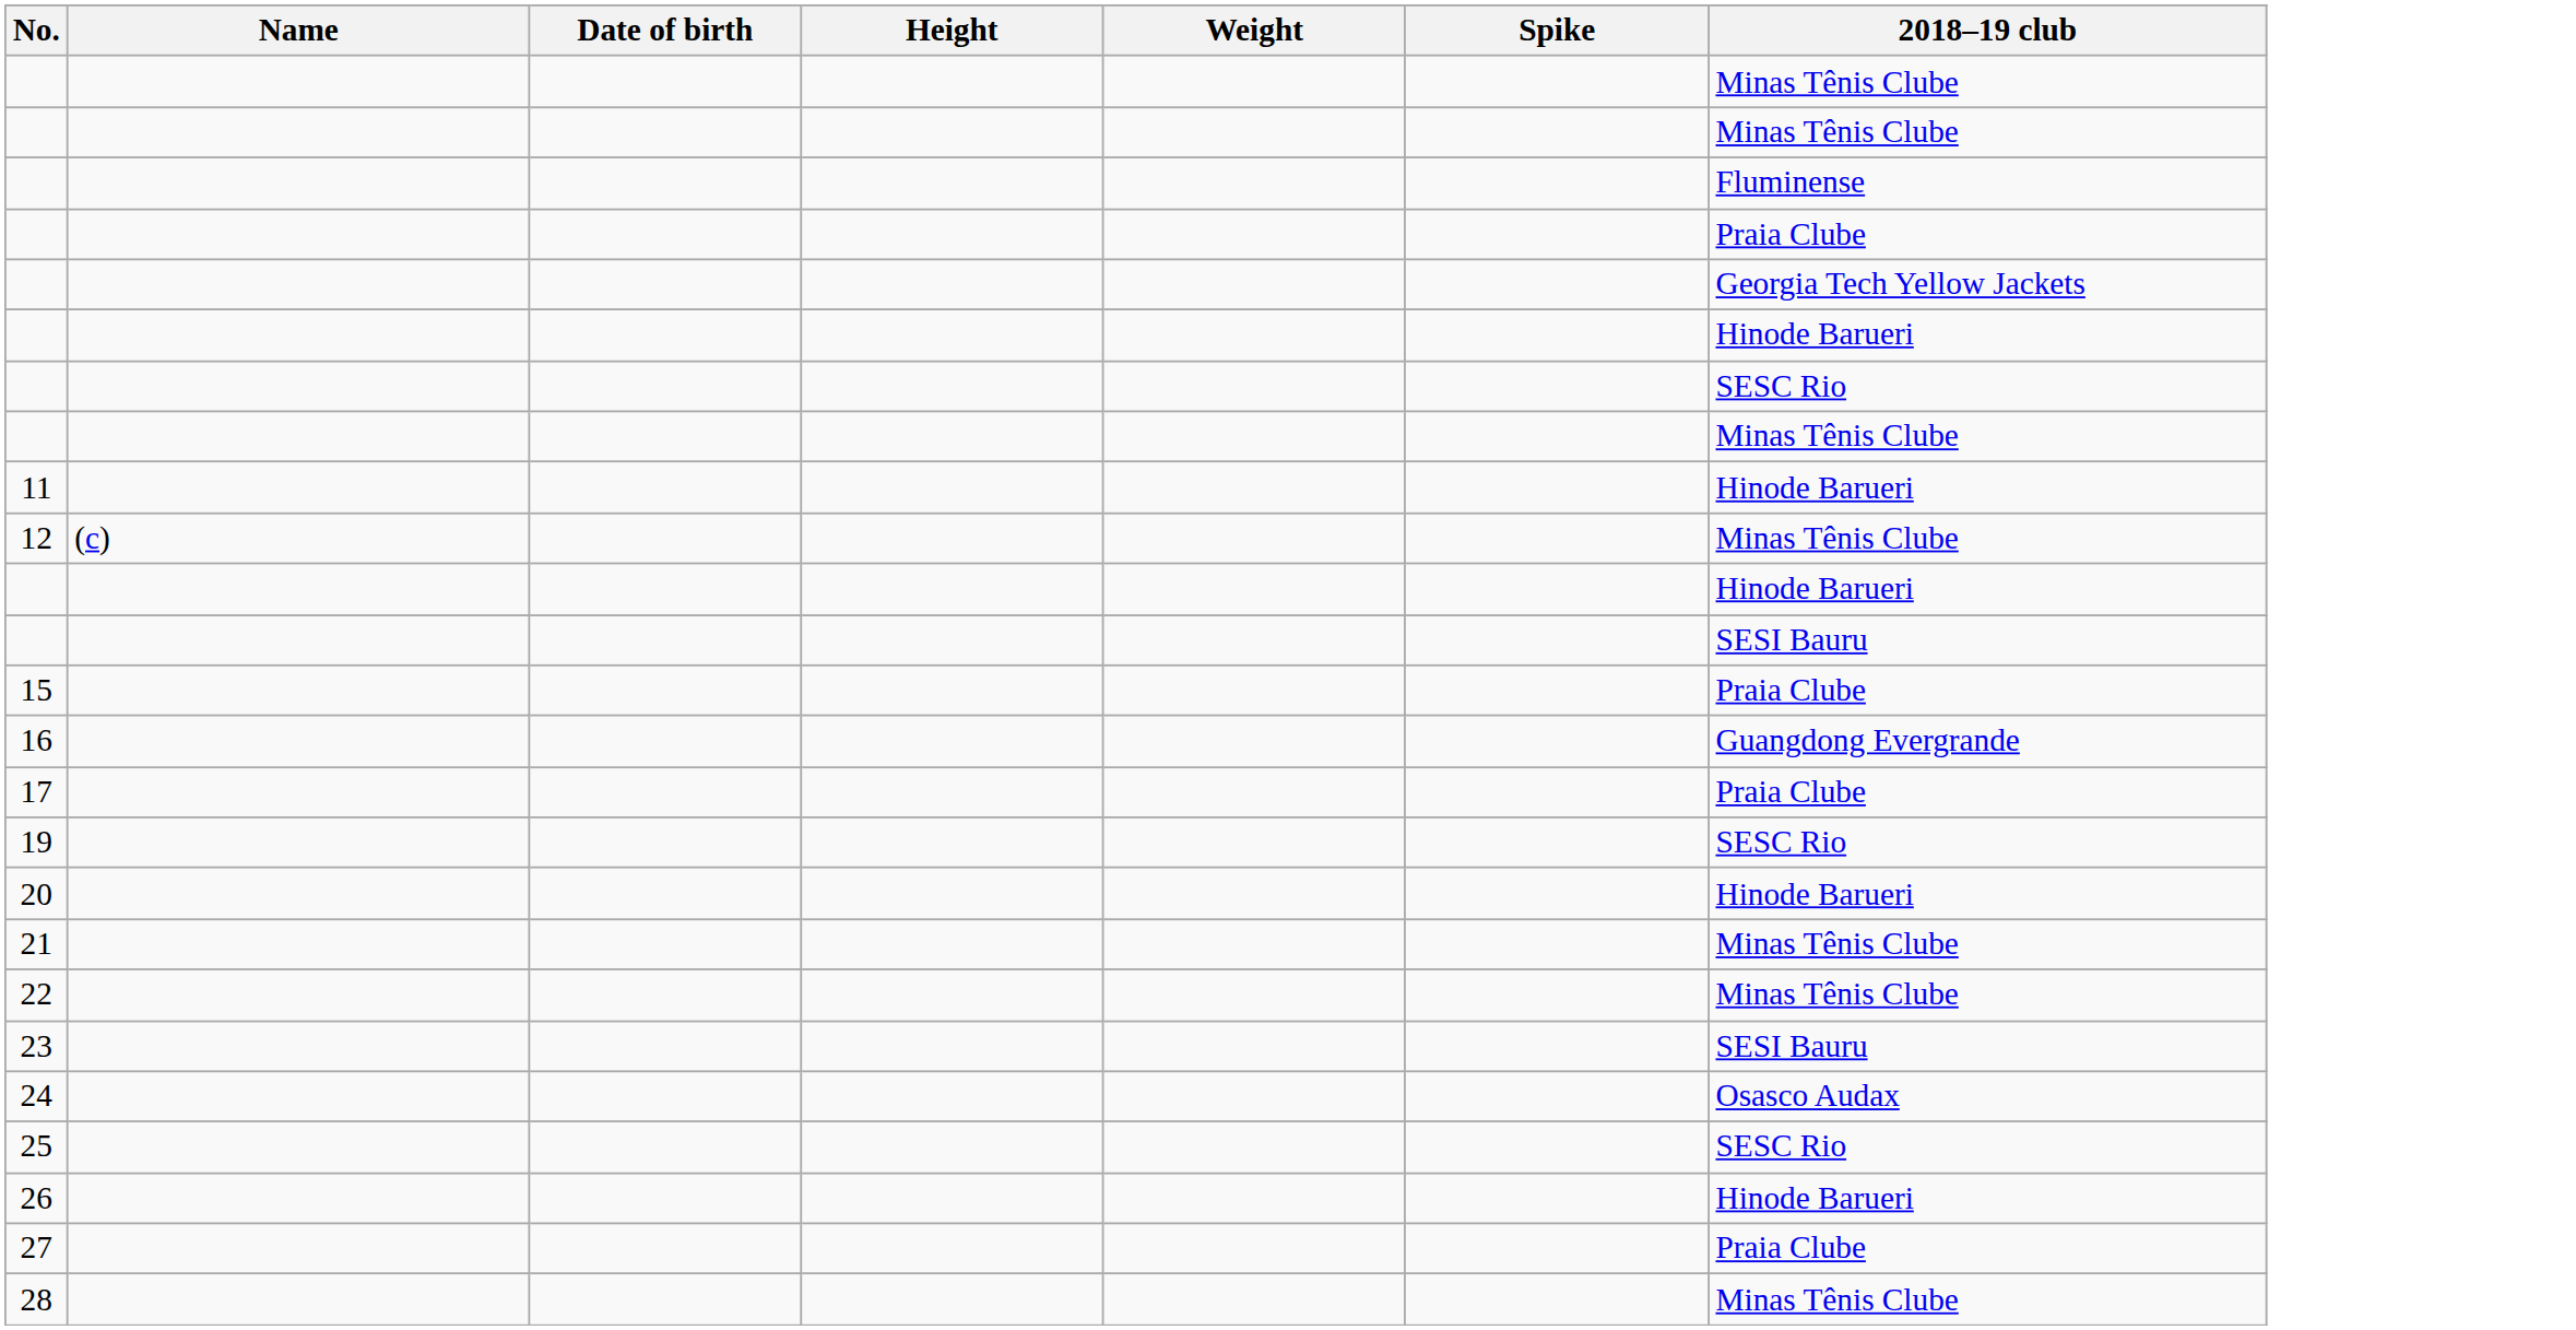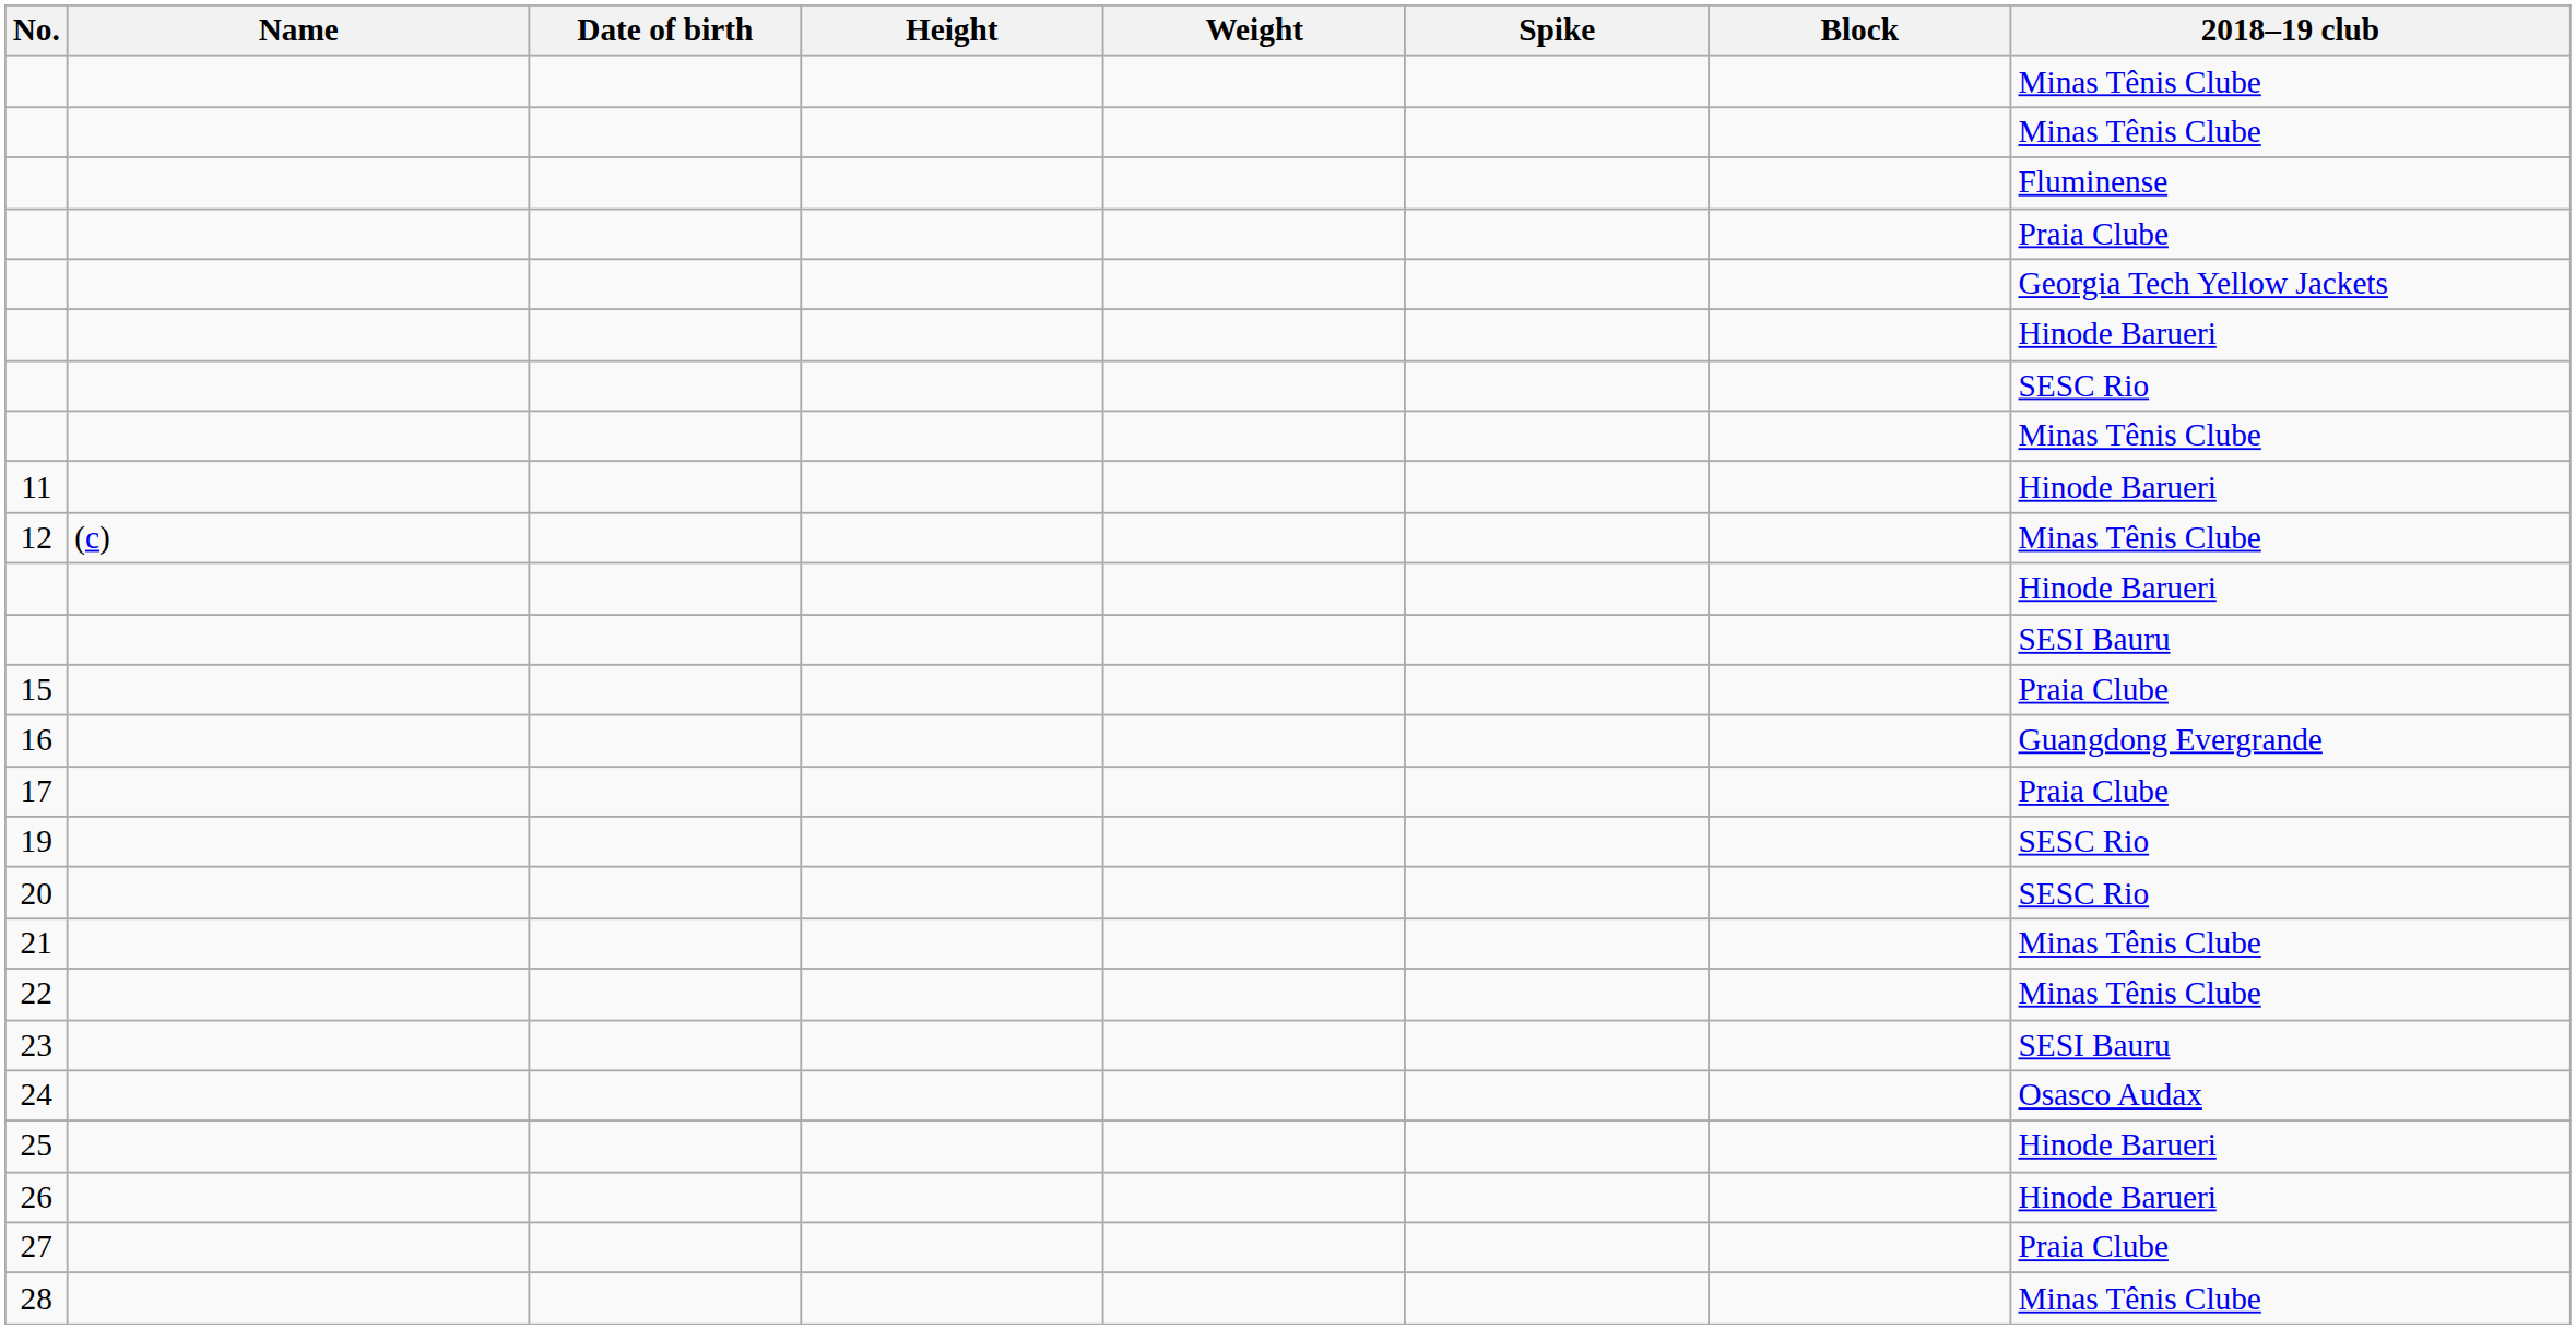+ column: Block
20 | 2018–19 club: Hinode Barueri -> SESC Rio
25 | 2018–19 club: SESC Rio -> Hinode Barueri
